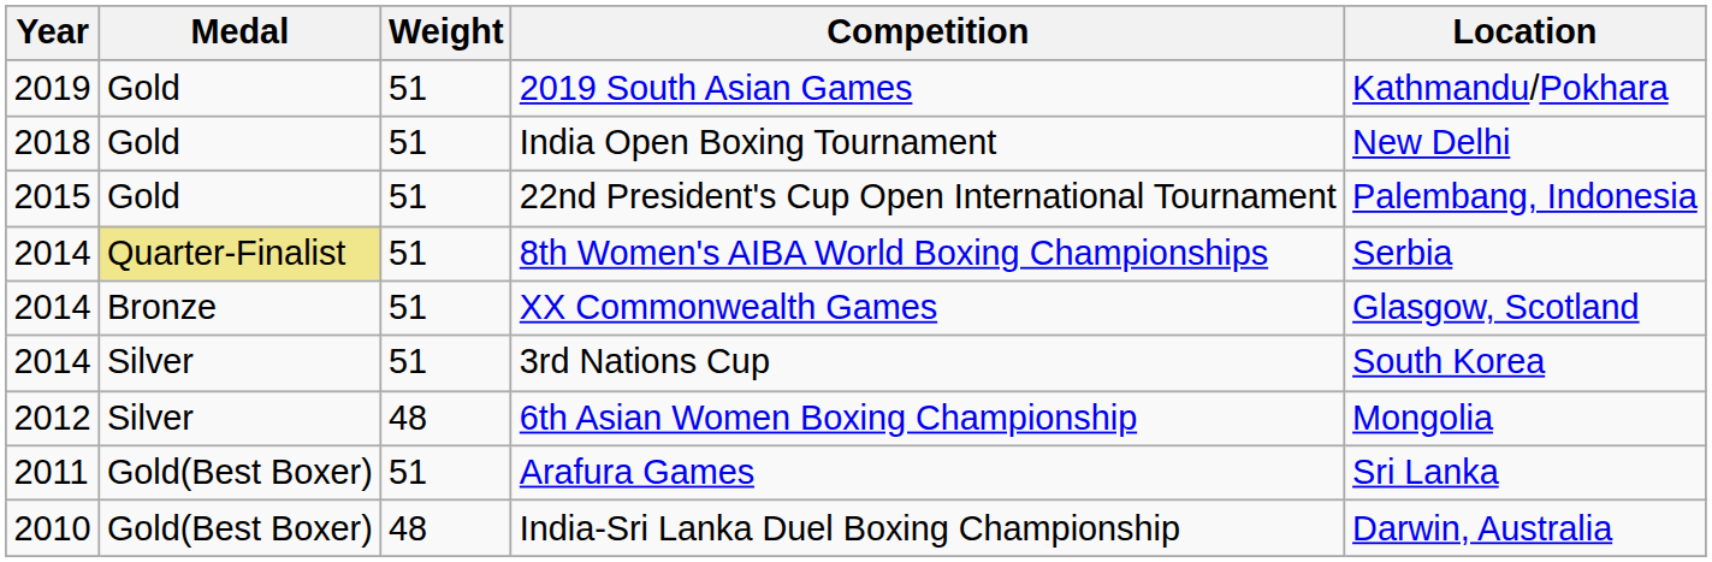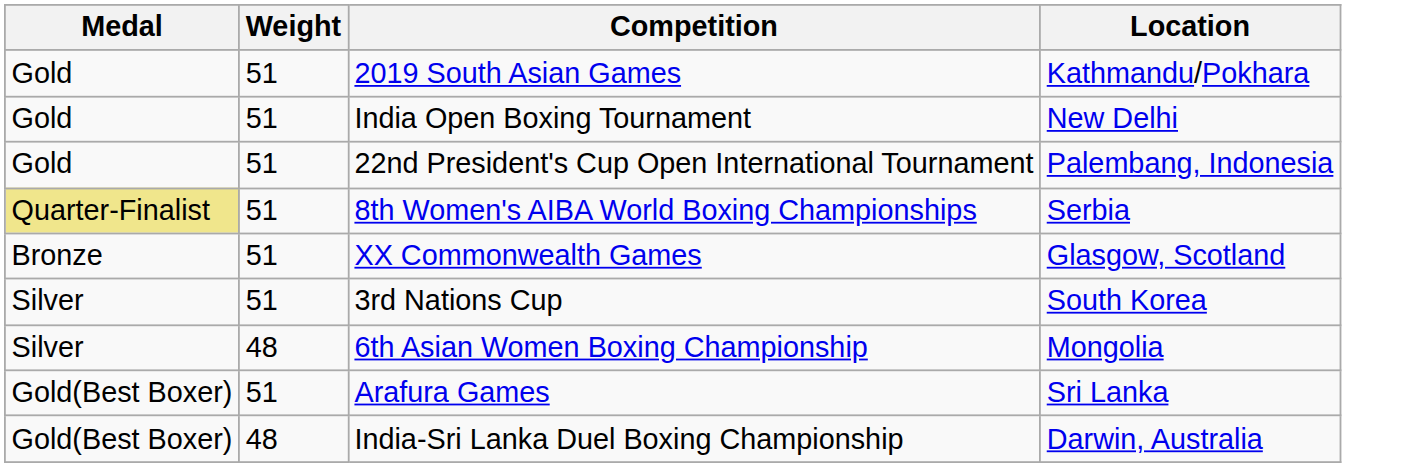- column: Year | 2019 | 2018 | 2015 | 2014 | 2014 | 2014 | 2012 | 2011 | 2010
